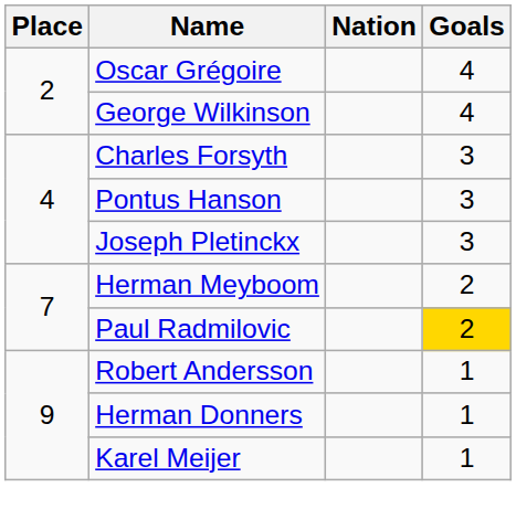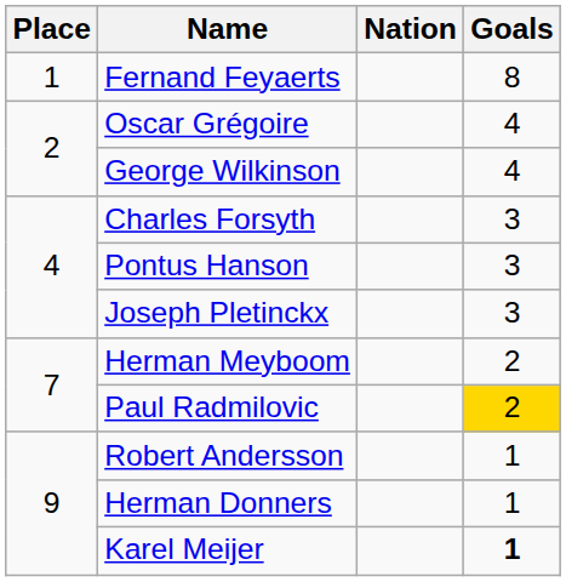+ row: 1 | Fernand Feyaerts | 8
Karel Meijer | Goals: normal -> bold
